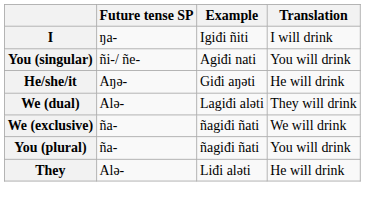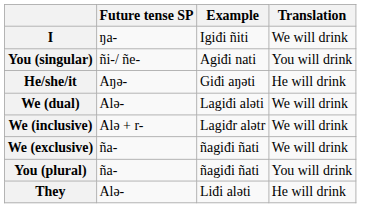I | Translation: I will drink -> We will drink
We (dual) | Translation: They will drink -> We will drink
+ row: We (inclusive) | Alə + r- | Lagiđr alətr | We will drink
